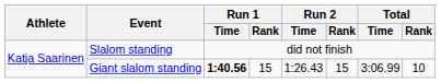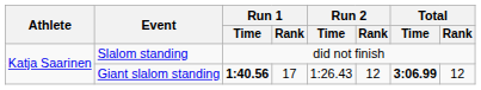Giant slalom standing | Run 1 / Rank: 15 -> 17
Giant slalom standing | Run 2 / Rank: 15 -> 12
Giant slalom standing | Total / Time: normal -> bold
Giant slalom standing | Total / Rank: 10 -> 12
